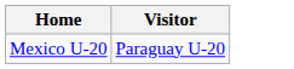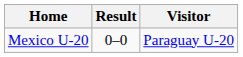+ column: Result | 0–0
